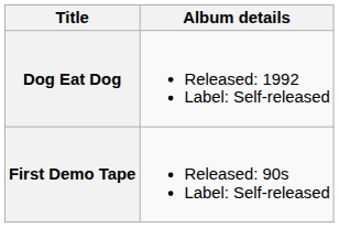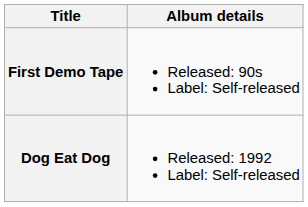rows swapped: First Demo Tape <-> Dog Eat Dog
